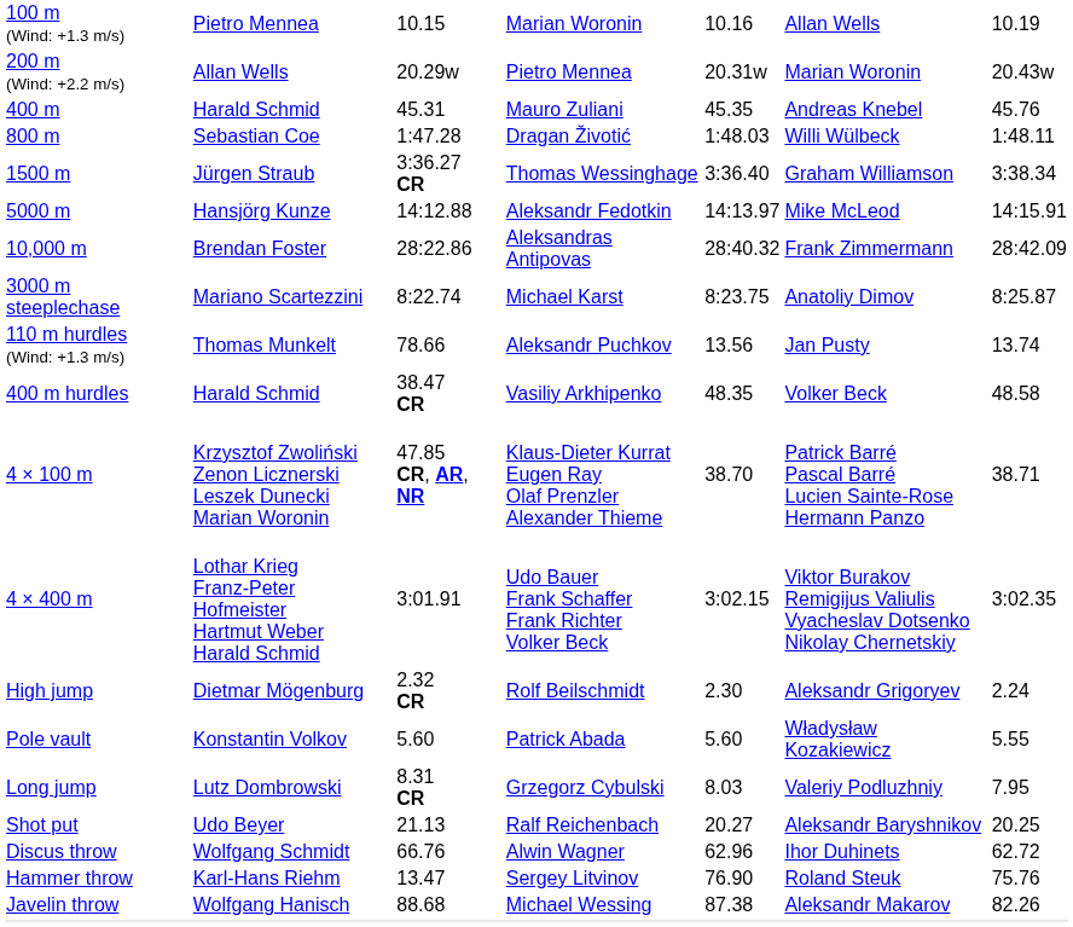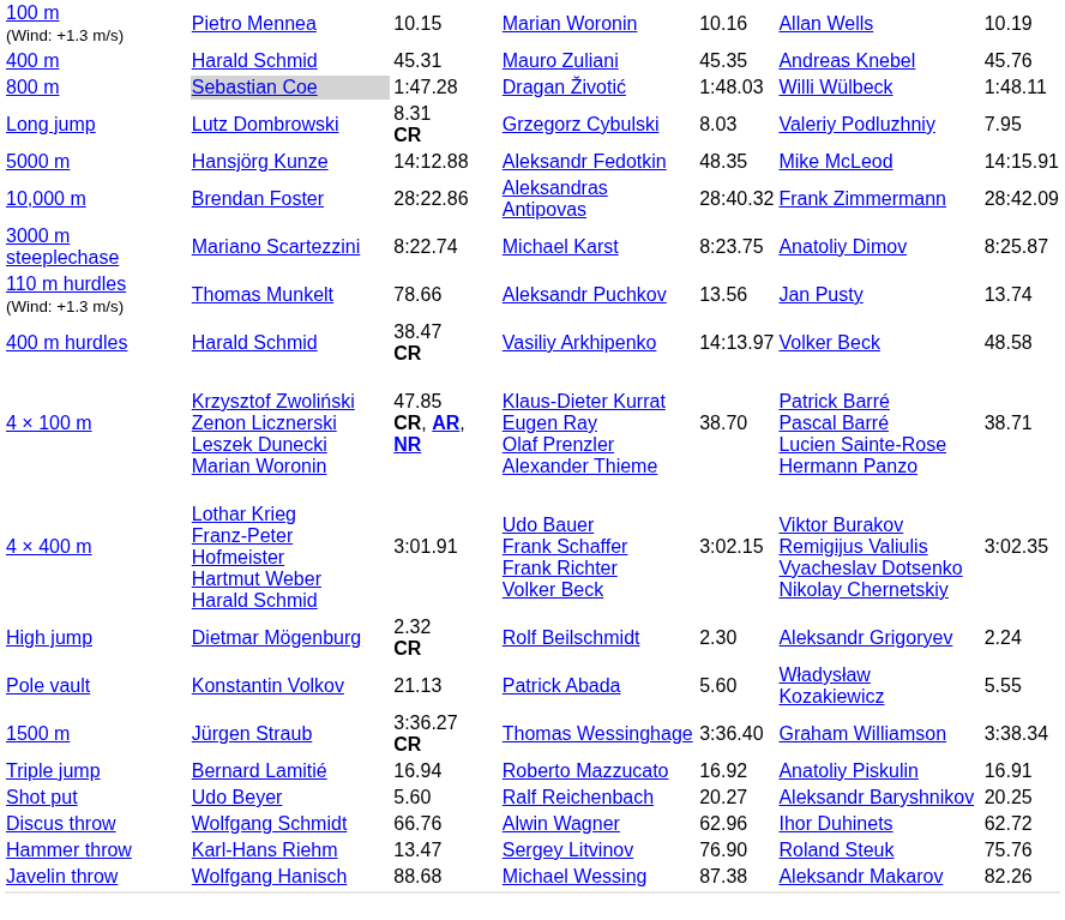- row: 200 m (Wind: +2.2 m/s) | Allan Wells | 20.29w | Pietro Mennea | 20.31w | Marian Woronin | 20.43w
800 m | column 2: no background -> lightgrey background
rows swapped: 1500 m <-> Long jump
5000 m | column 5: 14:13.97 -> 48.35
400 m hurdles | column 5: 48.35 -> 14:13.97
Pole vault | column 3: 5.60 -> 21.13
+ row: Triple jump | Bernard Lamitié | 16.94 | Roberto Mazzucato | 16.92 | Anatoliy Piskulin | 16.91
Shot put | column 3: 21.13 -> 5.60
